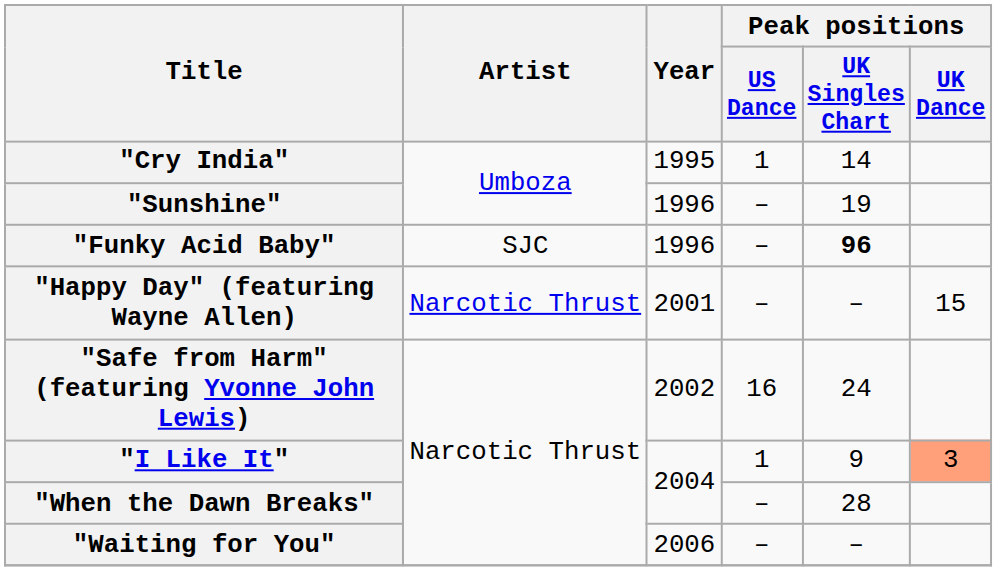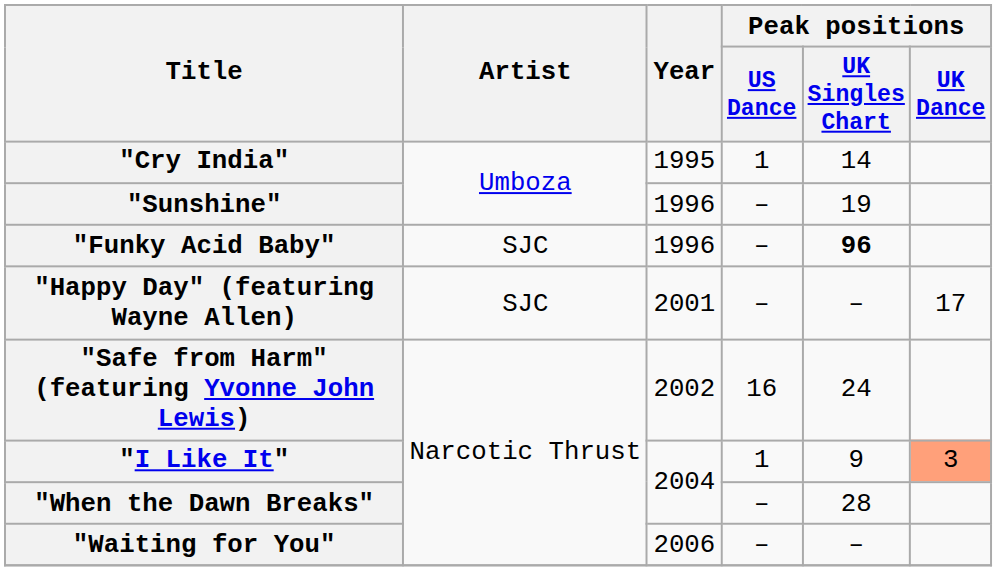"Happy Day" (featuring Wayne Allen) | Artist: Narcotic Thrust -> SJC
"Happy Day" (featuring Wayne Allen) | Peak positions / UK Dance: 15 -> 17
